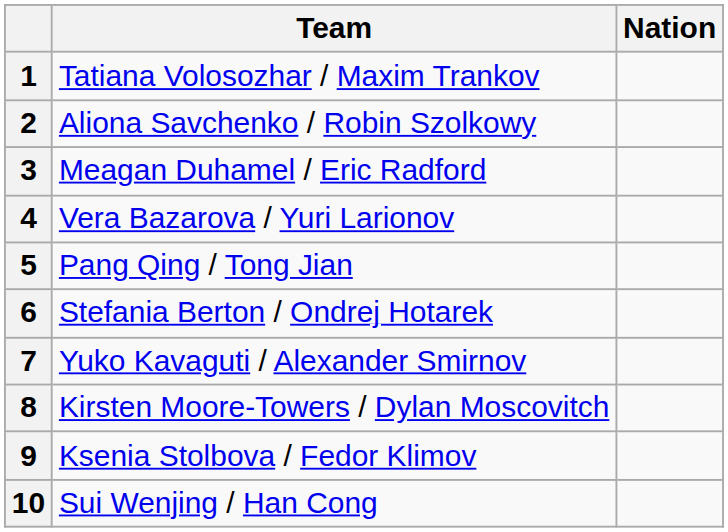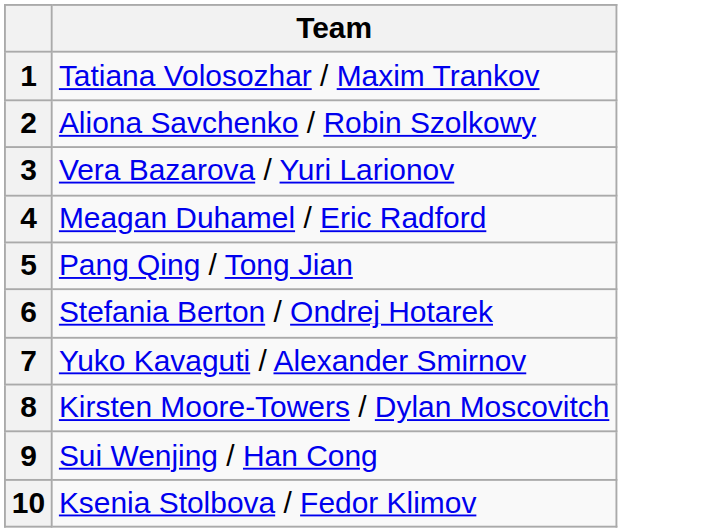- column: Nation
3 | Team: Meagan Duhamel / Eric Radford -> Vera Bazarova / Yuri Larionov
4 | Team: Vera Bazarova / Yuri Larionov -> Meagan Duhamel / Eric Radford
9 | Team: Ksenia Stolbova / Fedor Klimov -> Sui Wenjing / Han Cong
10 | Team: Sui Wenjing / Han Cong -> Ksenia Stolbova / Fedor Klimov
